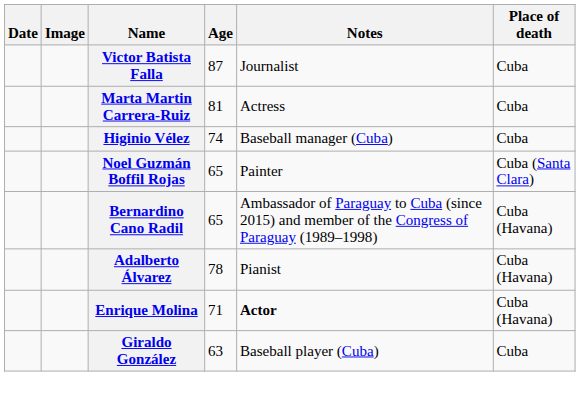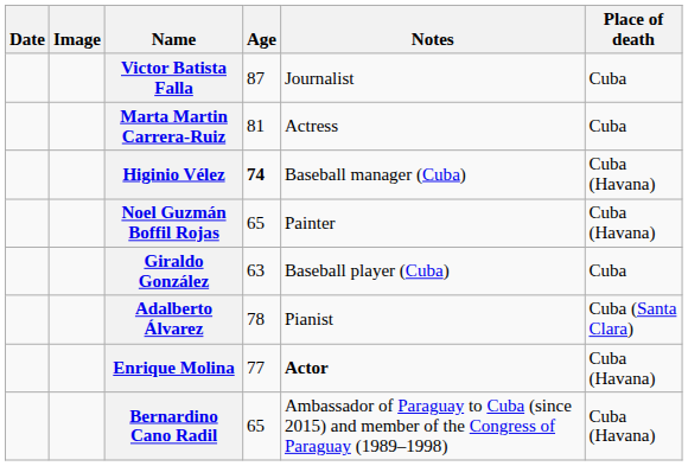Higinio Vélez | Age: normal -> bold
Higinio Vélez | Place of death: Cuba -> Cuba (Havana)
Noel Guzmán Boffil Rojas | Place of death: Cuba (Santa Clara) -> Cuba (Havana)
rows swapped: Giraldo González <-> Bernardino Cano Radil
Adalberto Álvarez | Place of death: Cuba (Havana) -> Cuba (Santa Clara)
Enrique Molina | Age: 71 -> 77
